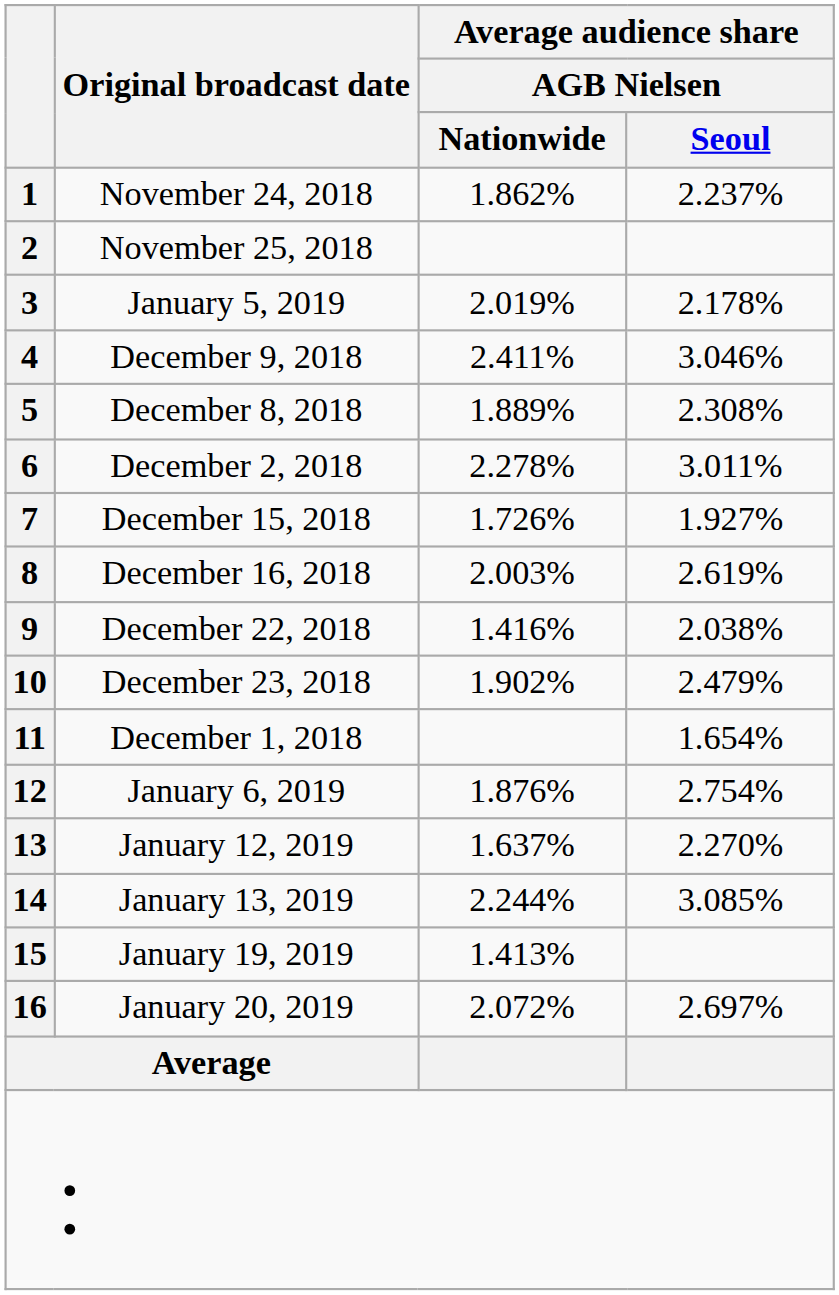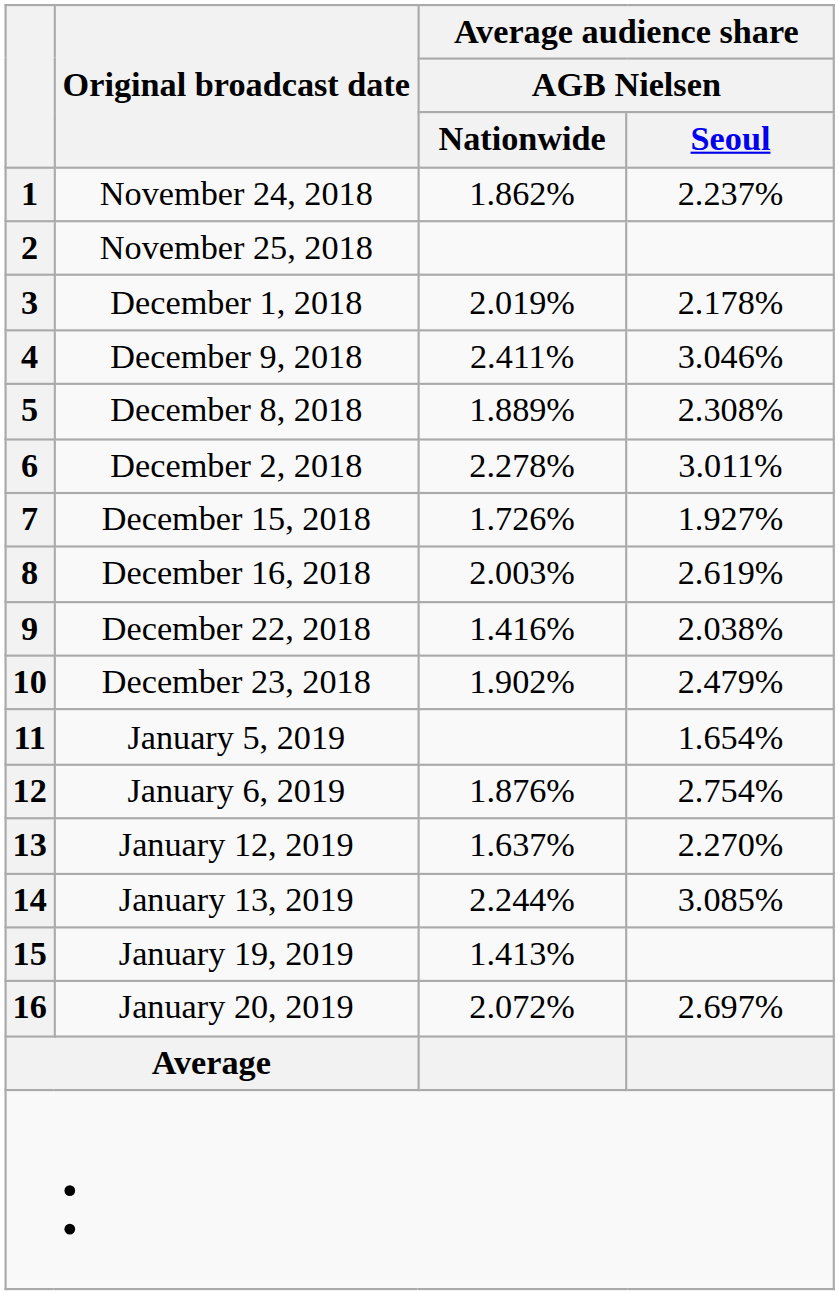3 | Original broadcast date: January 5, 2019 -> December 1, 2018
11 | Original broadcast date: December 1, 2018 -> January 5, 2019
